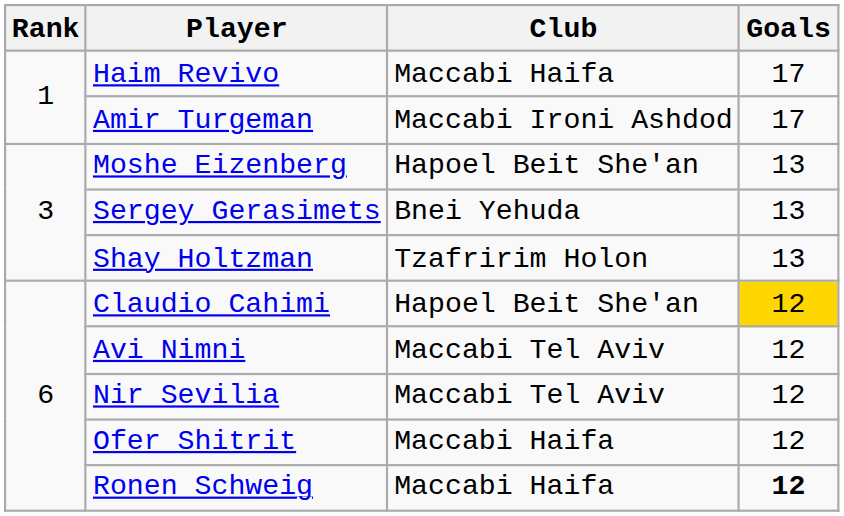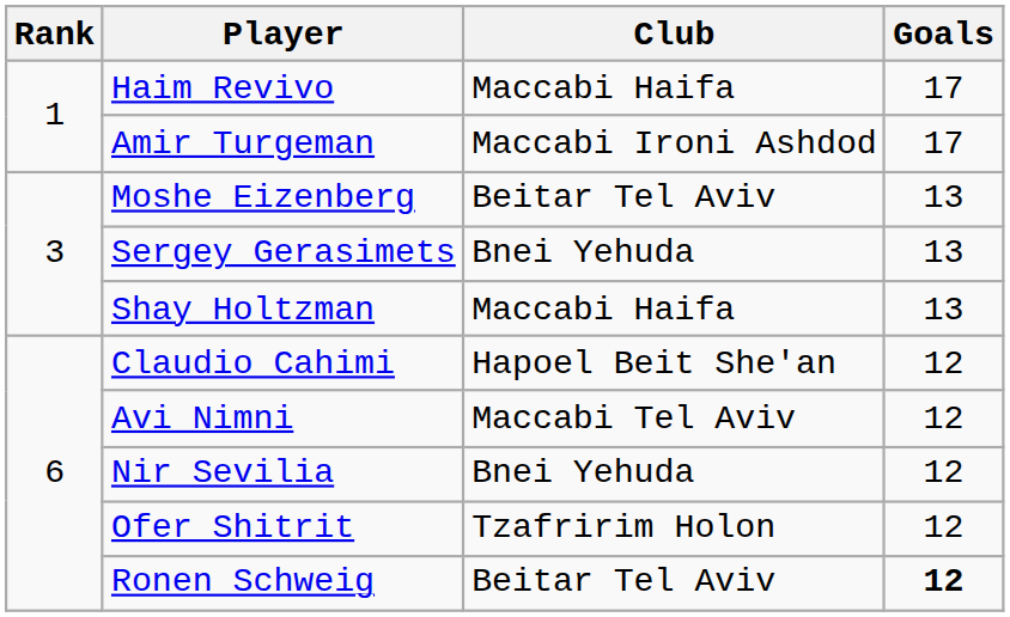Moshe Eizenberg | Club: Hapoel Beit She'an -> Beitar Tel Aviv
Shay Holtzman | Club: Tzafririm Holon -> Maccabi Haifa
Claudio Cahimi | Goals: gold background -> no background
Nir Sevilia | Club: Maccabi Tel Aviv -> Bnei Yehuda
Ofer Shitrit | Club: Maccabi Haifa -> Tzafririm Holon
Ronen Schweig | Club: Maccabi Haifa -> Beitar Tel Aviv
